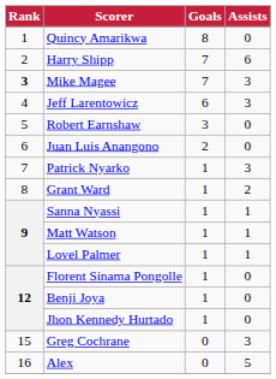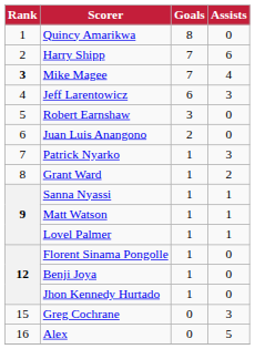Mike Magee | Assists: 3 -> 4
